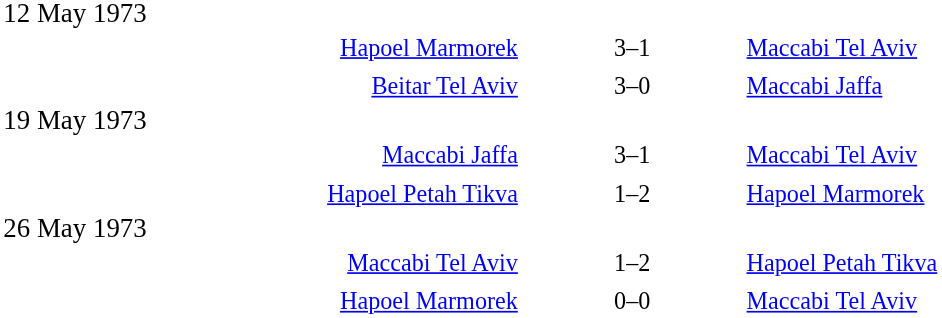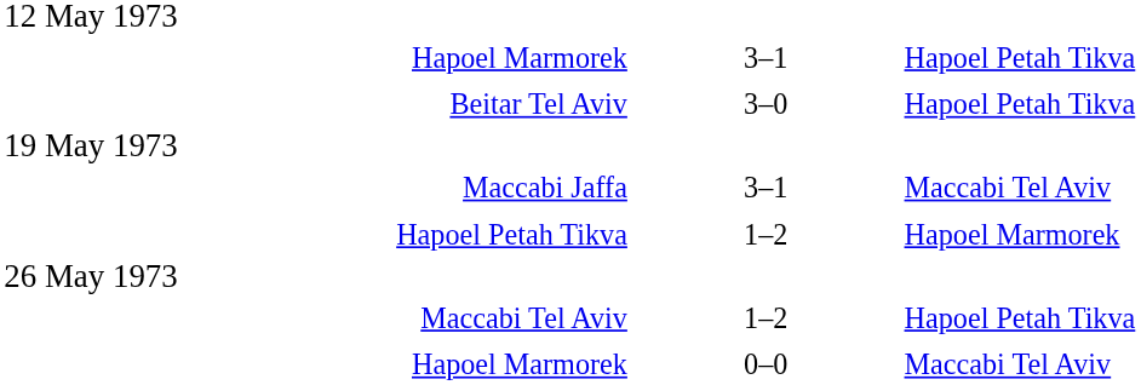Hapoel Marmorek / 3–1 | column 3: Maccabi Tel Aviv -> Hapoel Petah Tikva
Beitar Tel Aviv | column 3: Maccabi Jaffa -> Hapoel Petah Tikva
